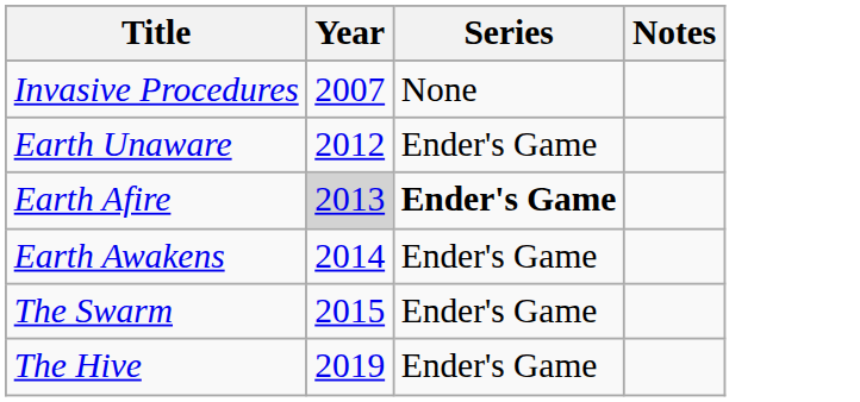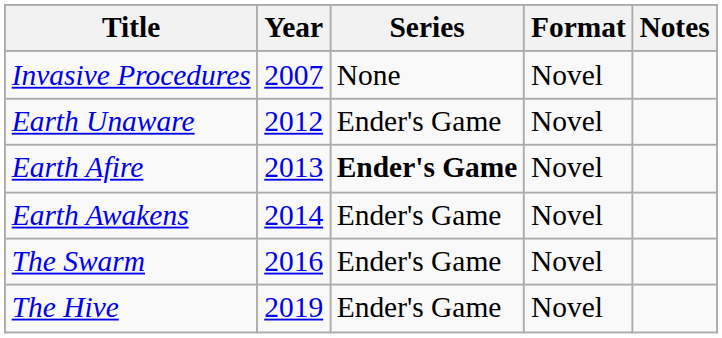+ column: Format | Novel | Novel | Novel | Novel | Novel | Novel
Earth Afire | Year: lightgrey background -> no background
The Swarm | Year: 2015 -> 2016
